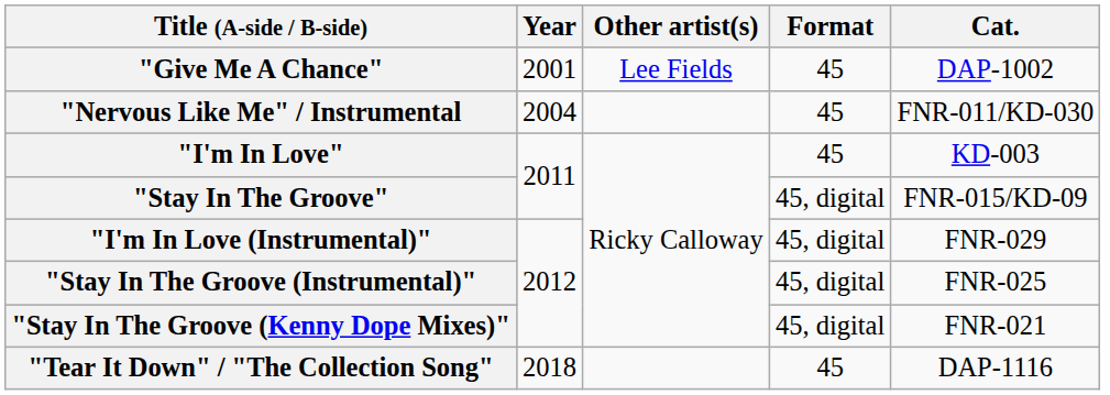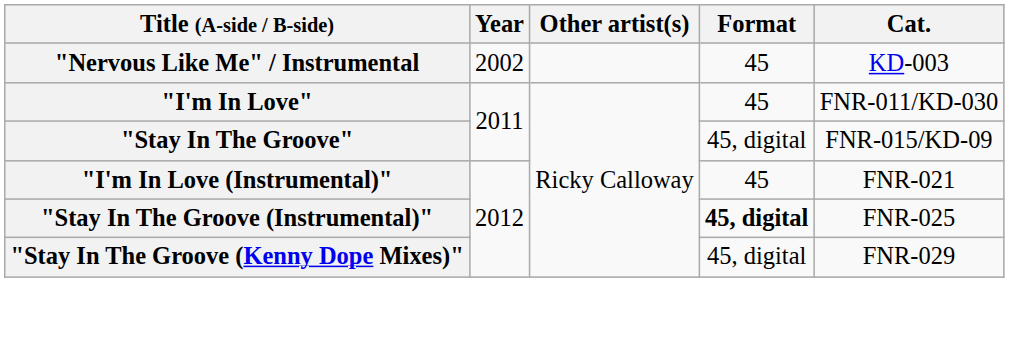- row: "Give Me A Chance" | 2001 | Lee Fields | 45 | DAP-1002
"Nervous Like Me" / Instrumental | Year: 2004 -> 2002
"Nervous Like Me" / Instrumental | Cat.: FNR-011/KD-030 -> KD-003
"I'm In Love" | Cat.: KD-003 -> FNR-011/KD-030
"I'm In Love (Instrumental)" | Format: 45, digital -> 45
"I'm In Love (Instrumental)" | Cat.: FNR-029 -> FNR-021
"Stay In The Groove (Instrumental)" | Format: normal -> bold
"Stay In The Groove (Kenny Dope Mixes)" | Cat.: FNR-021 -> FNR-029
- row: "Tear It Down" / "The Collection Song" | 2018 | 45 | DAP-1116
